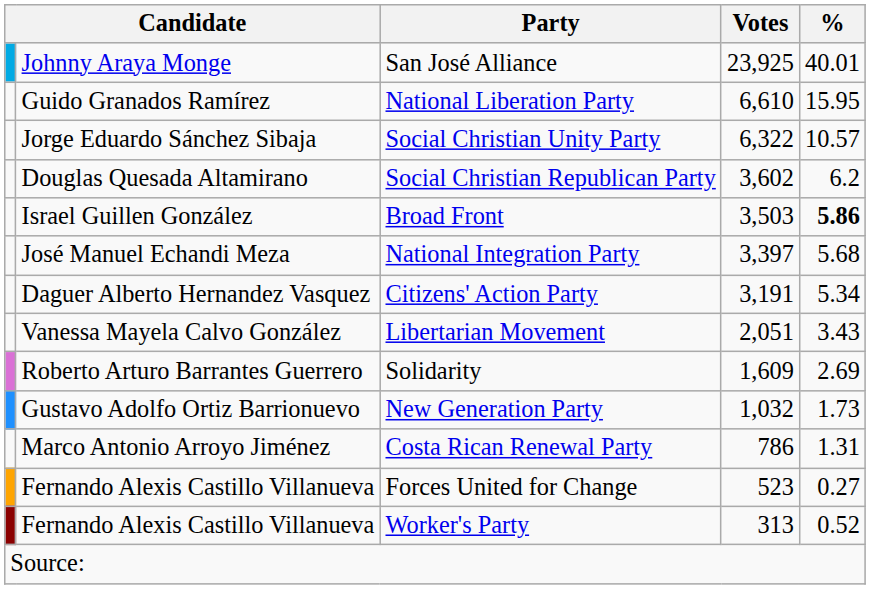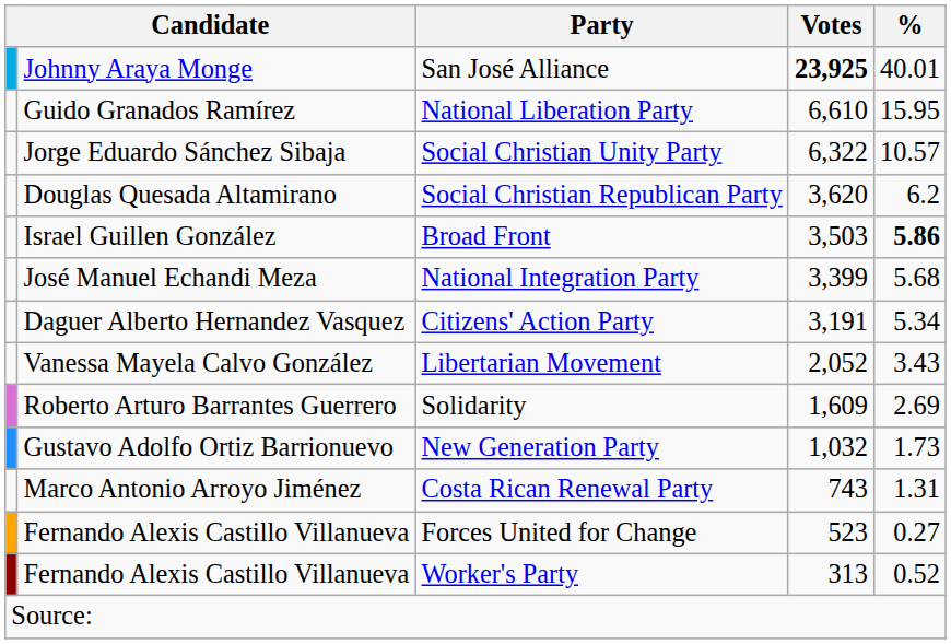San José Alliance | Votes: normal -> bold
Social Christian Republican Party | Votes: 3,602 -> 3,620
National Integration Party | Votes: 3,397 -> 3,399
Libertarian Movement | Votes: 2,051 -> 2,052
Costa Rican Renewal Party | Votes: 786 -> 743
